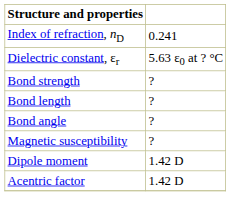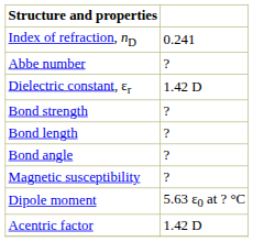+ row: Abbe number | ?
Dielectric constant, εr | column 2: 5.63 ε0 at ? °C -> 1.42 D
Dipole moment | column 2: 1.42 D -> 5.63 ε0 at ? °C
